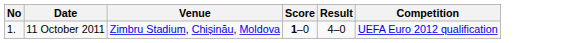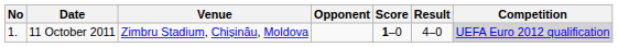+ column: Opponent
11 October 2011 | Competition: no background -> lightgrey background
